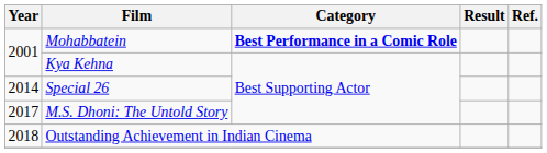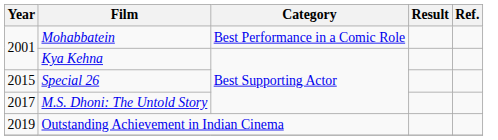Mohabbatein | Category: bold -> normal
Special 26 | Year: 2014 -> 2015
Outstanding Achievement in Indian Cinema | Year: 2018 -> 2019
